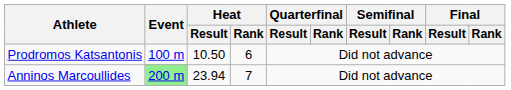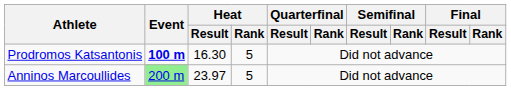Prodromos Katsantonis | Event: normal -> bold
Prodromos Katsantonis | Heat / Result: 10.50 -> 16.30
Prodromos Katsantonis | Heat / Rank: 6 -> 5
Anninos Marcoullides | Heat / Result: 23.94 -> 23.97
Anninos Marcoullides | Heat / Rank: 7 -> 5
